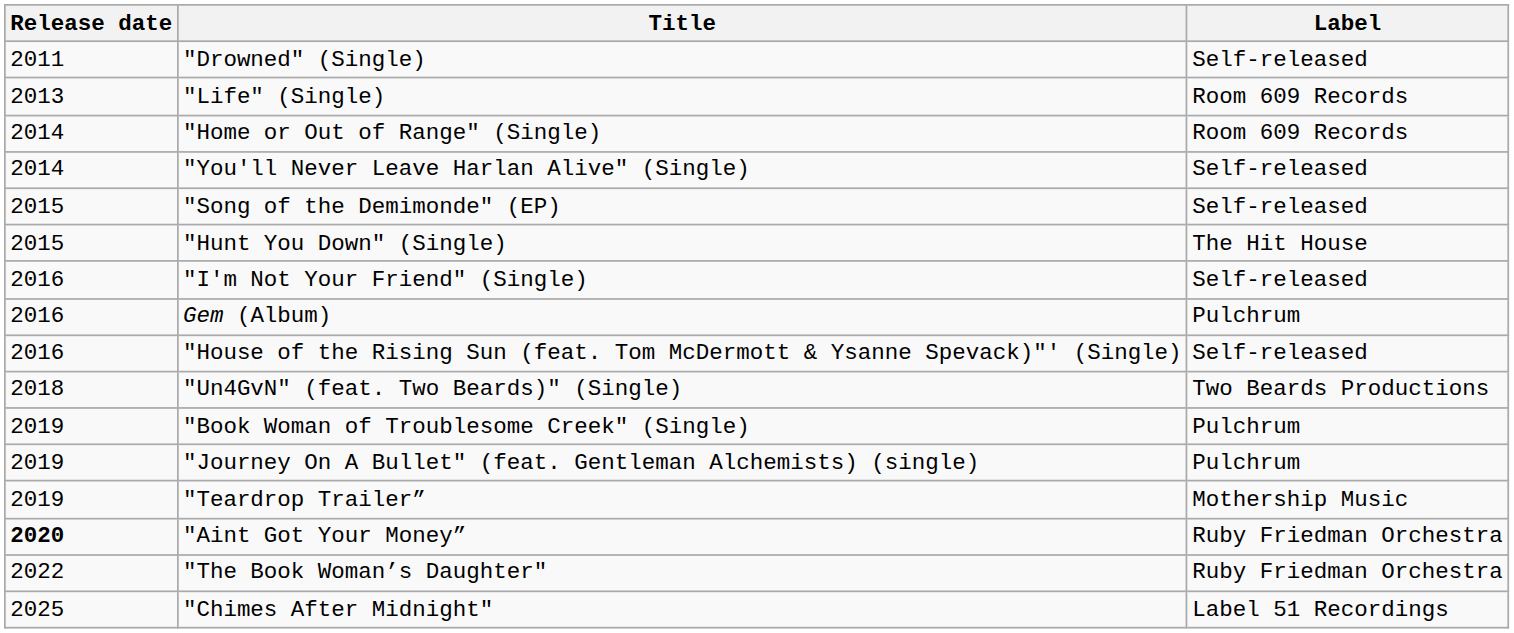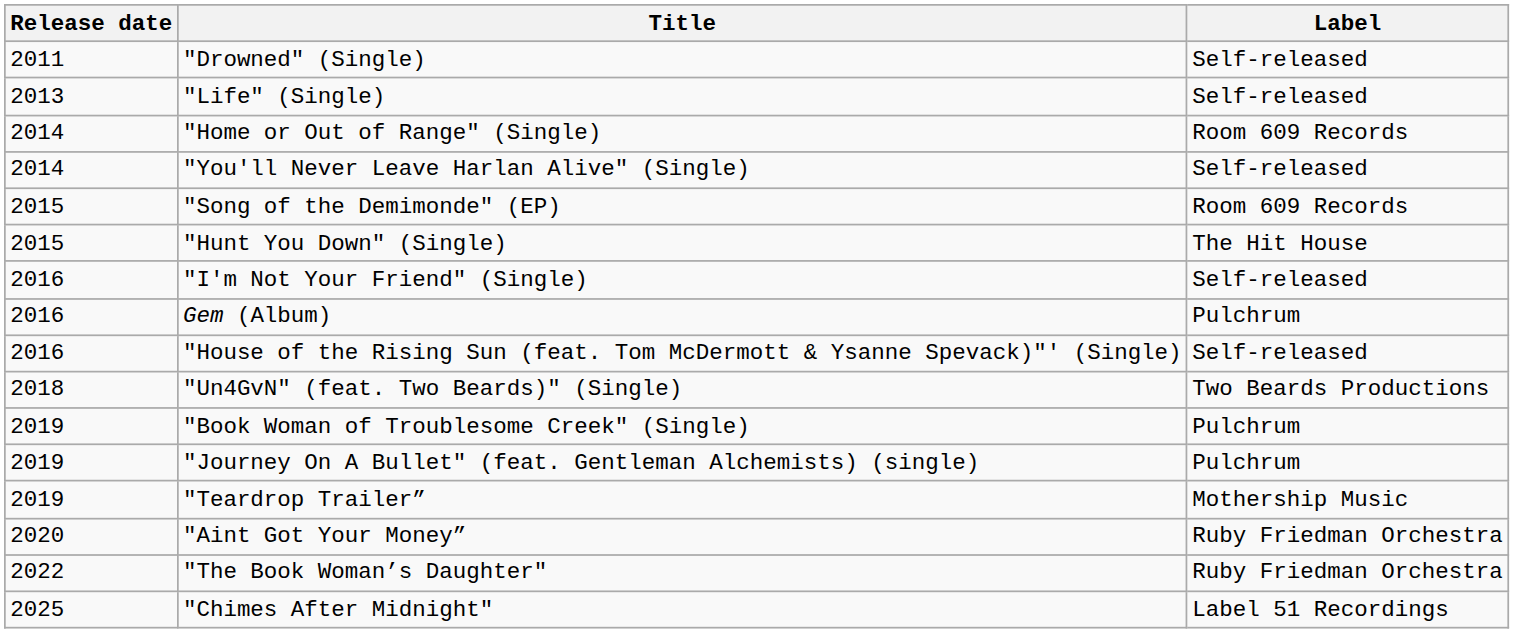"Life" (Single) | Label: Room 609 Records -> Self-released
"Song of the Demimonde" (EP) | Label: Self-released -> Room 609 Records
"Aint Got Your Money” | Release date: bold -> normal
